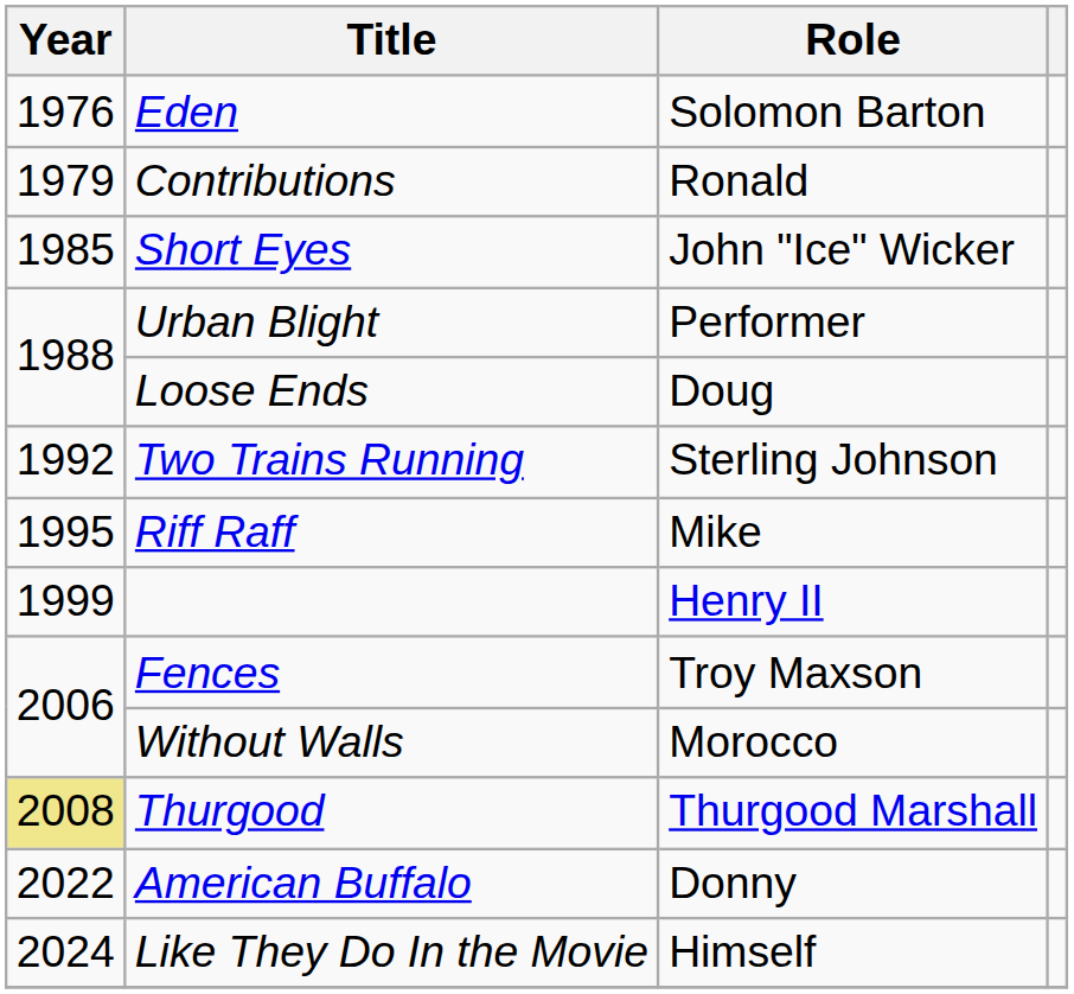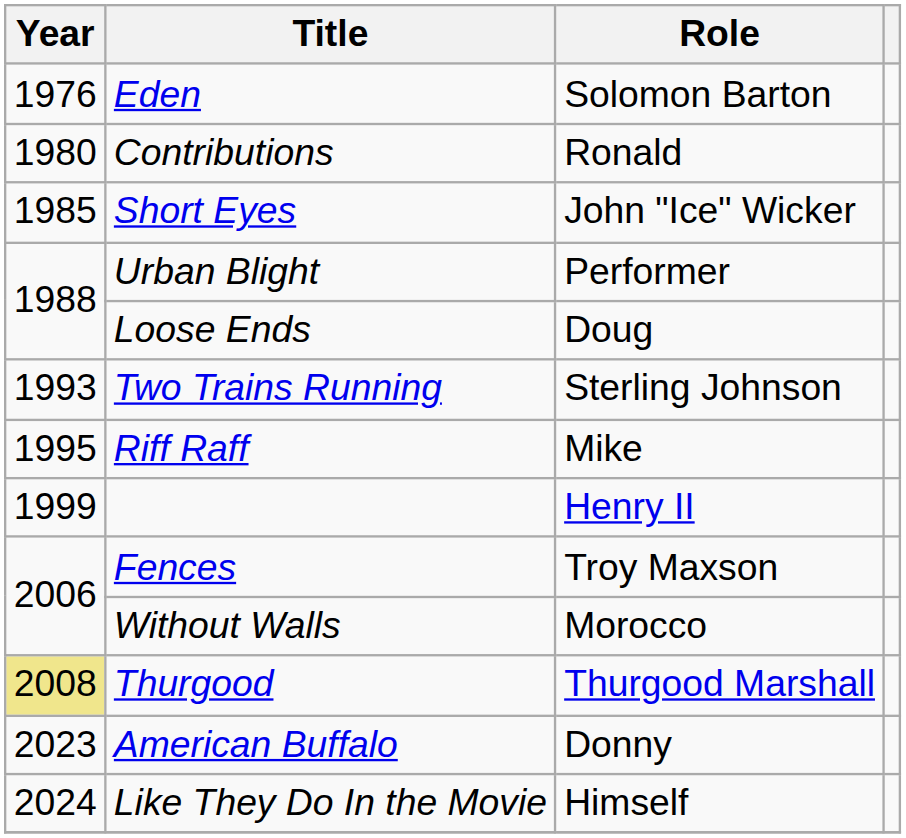Contributions | Year: 1979 -> 1980
Two Trains Running | Year: 1992 -> 1993
American Buffalo | Year: 2022 -> 2023
